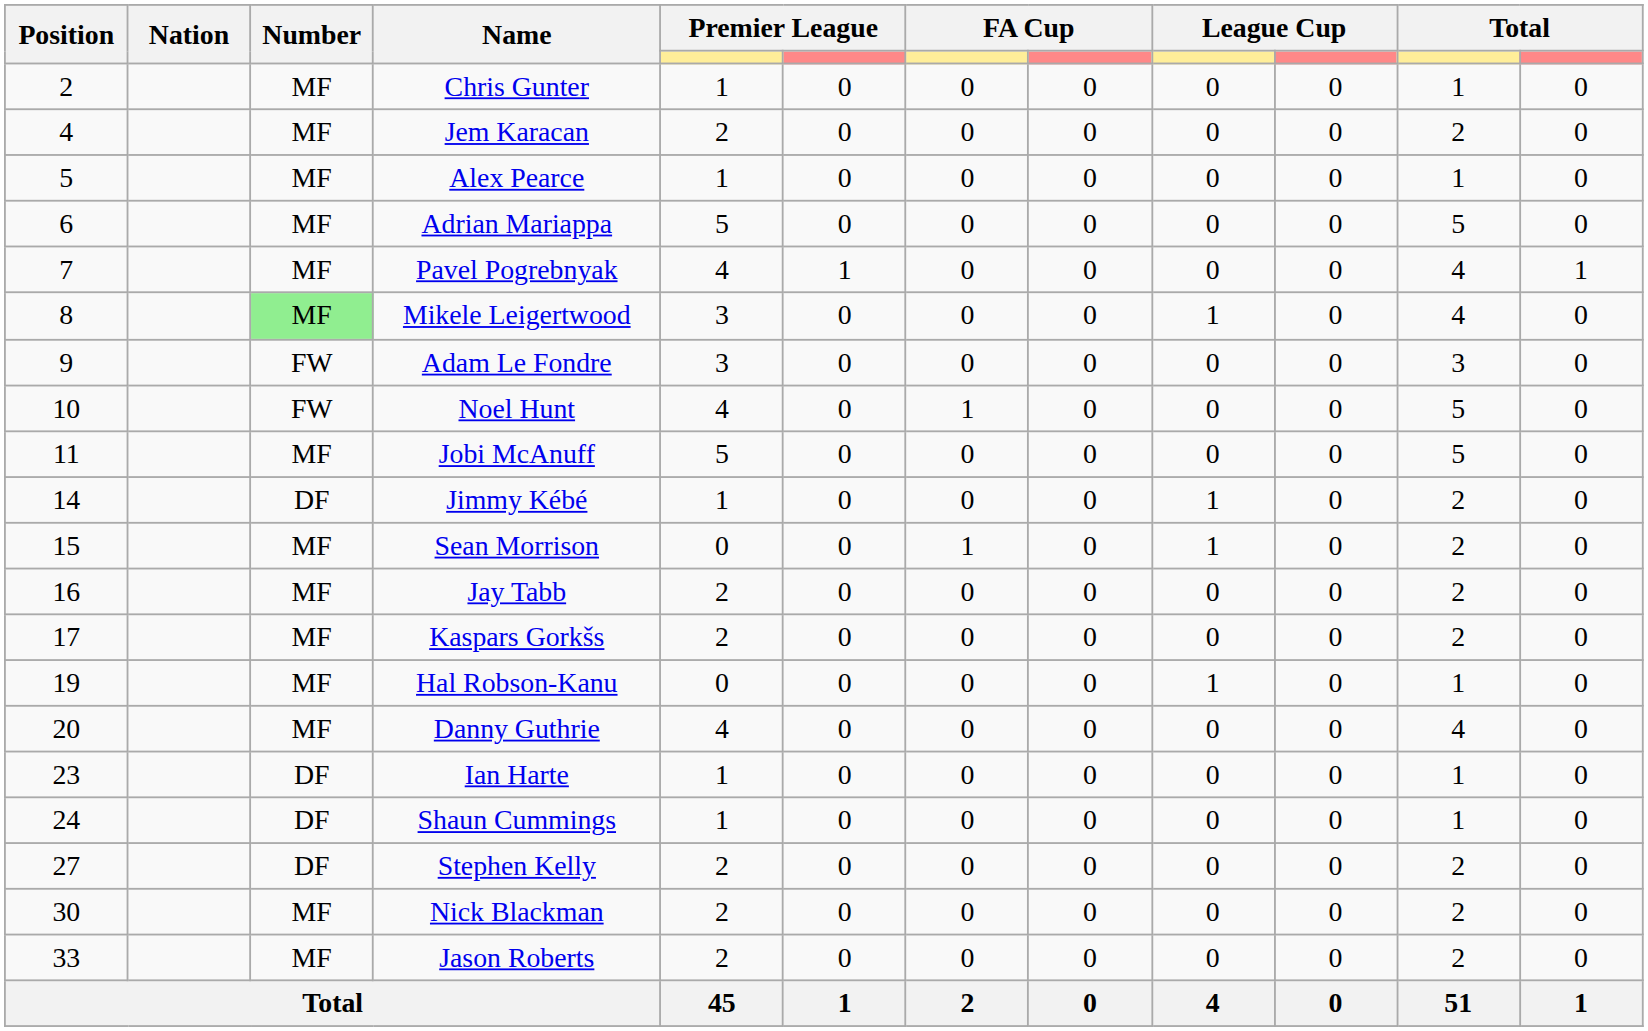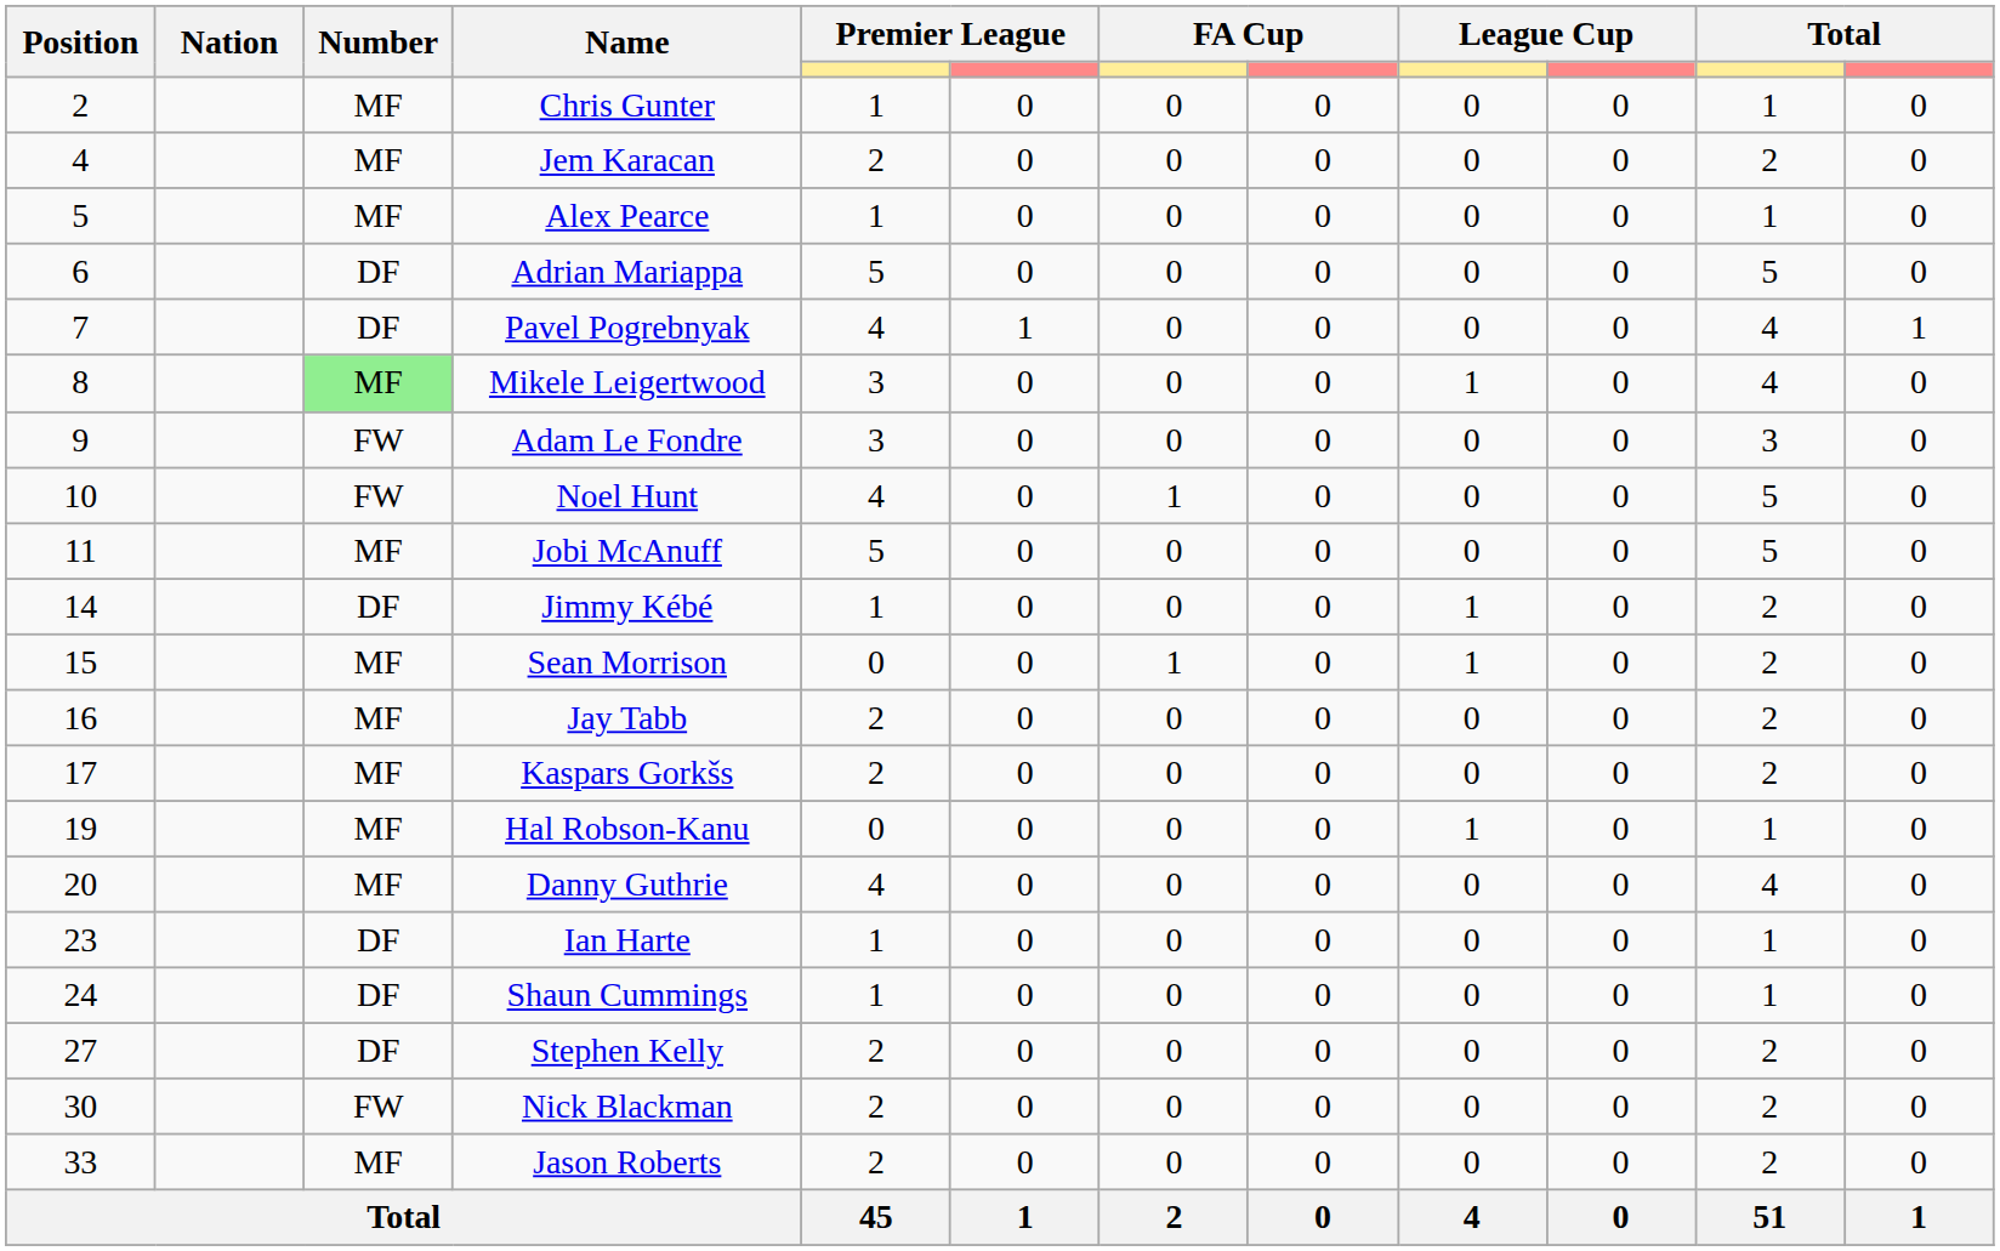Adrian Mariappa | Number: MF -> DF
Pavel Pogrebnyak | Number: MF -> DF
Nick Blackman | Number: MF -> FW
